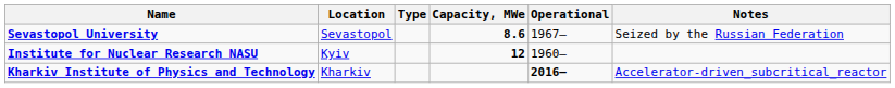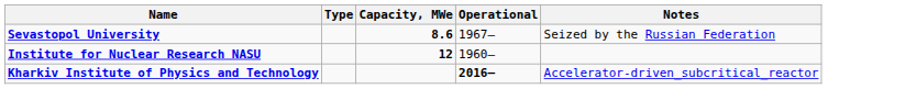- column: Location | Sevastopol | Kyiv | Kharkiv
